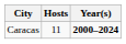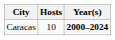Caracas | Hosts: 11 -> 10
